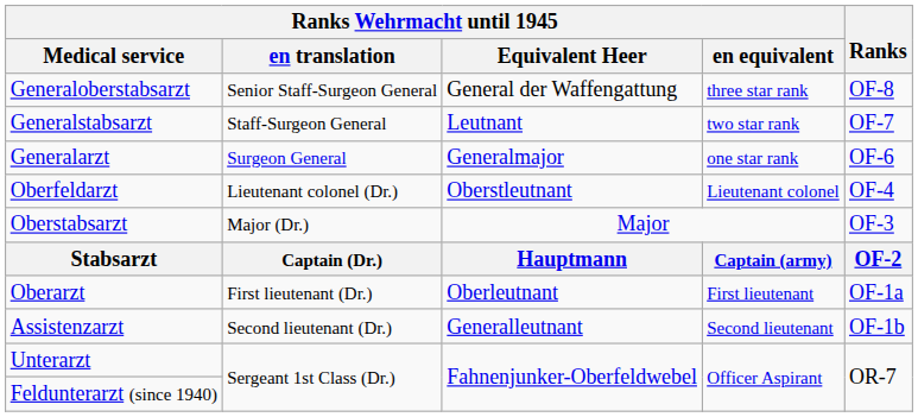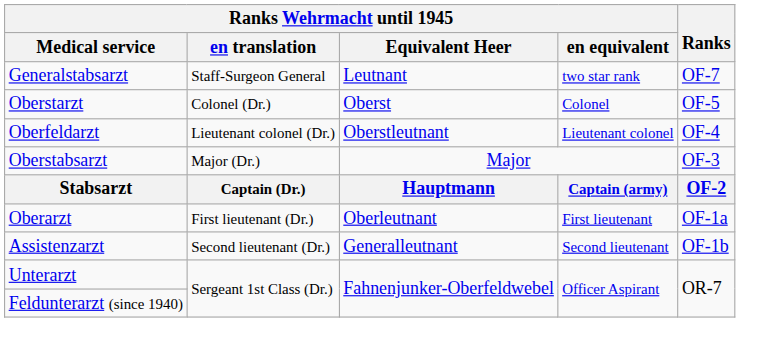- row: Generaloberstabsarzt | Senior Staff-Surgeon General | General der Waffengattung | three star rank | OF-8
- row: Generalarzt | Surgeon General | Generalmajor | one star rank | OF-6
+ row: Oberstarzt | Colonel (Dr.) | Oberst | Colonel | OF-5
